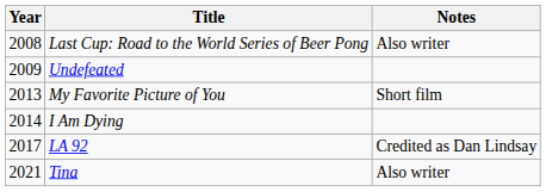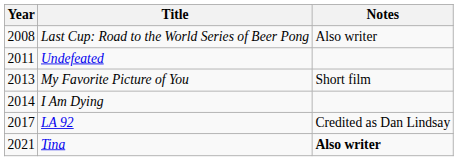Undefeated | Year: 2009 -> 2011
Tina | Notes: normal -> bold
